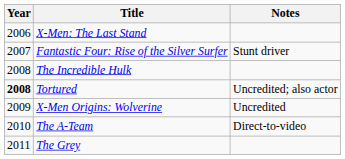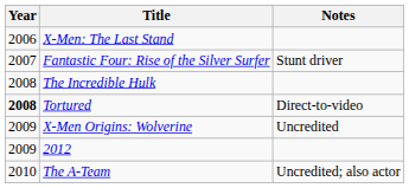Tortured | Notes: Uncredited; also actor -> Direct-to-video
+ row: 2009 | 2012
The A-Team | Notes: Direct-to-video -> Uncredited; also actor
- row: 2011 | The Grey
